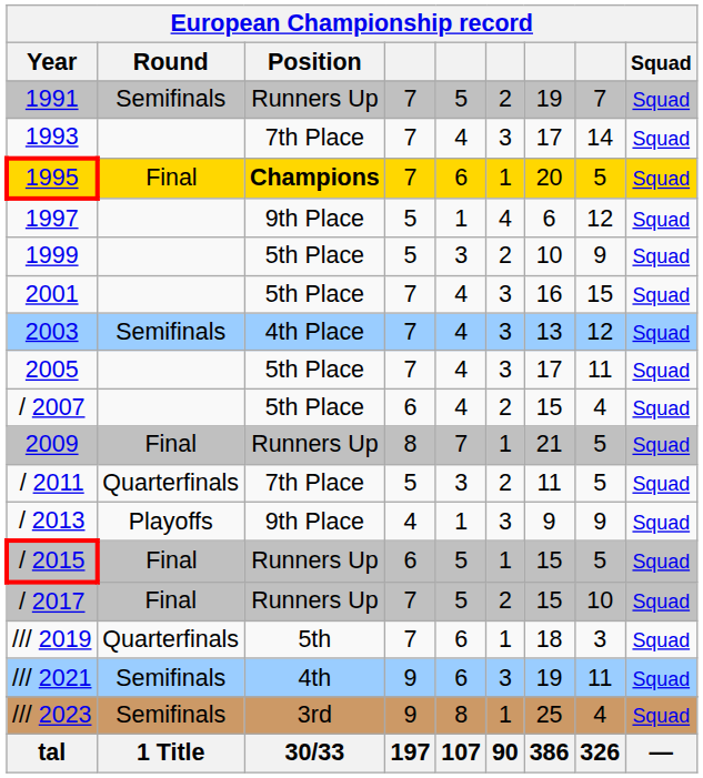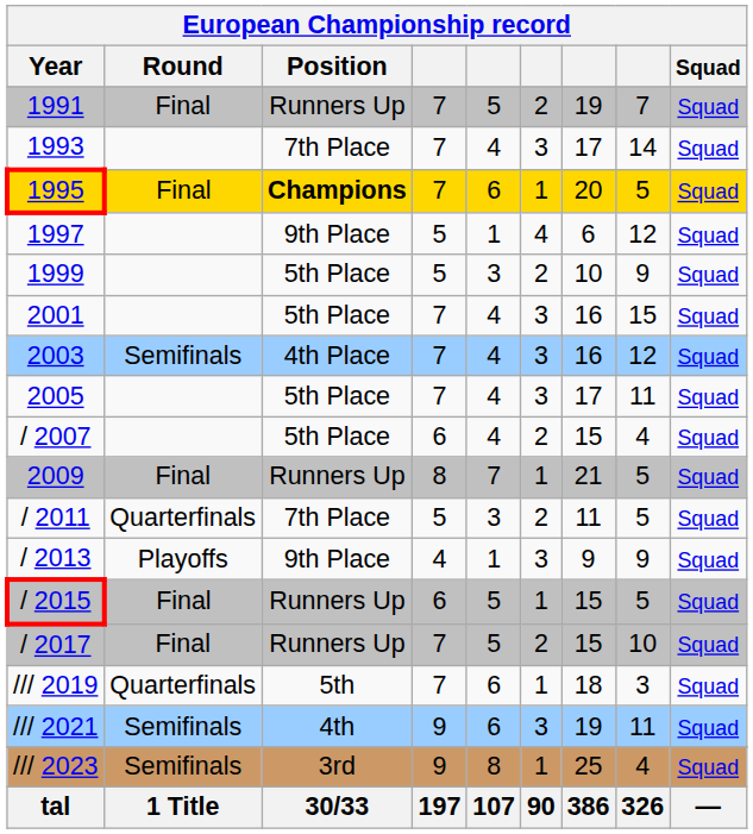1991 | Round: Semifinals -> Final
2003 | column 7: 13 -> 16
